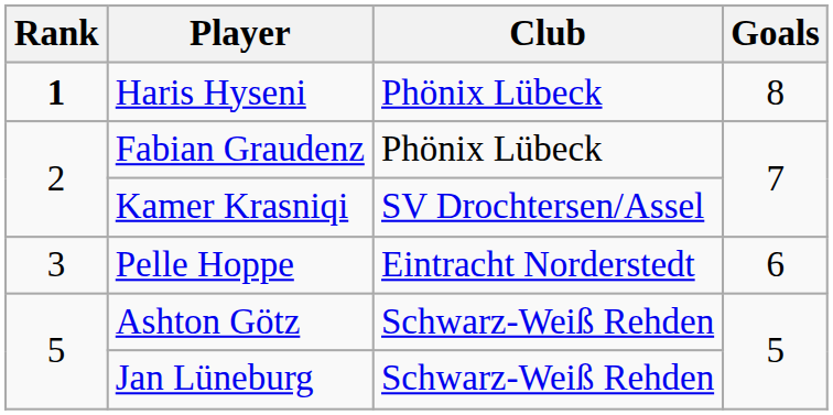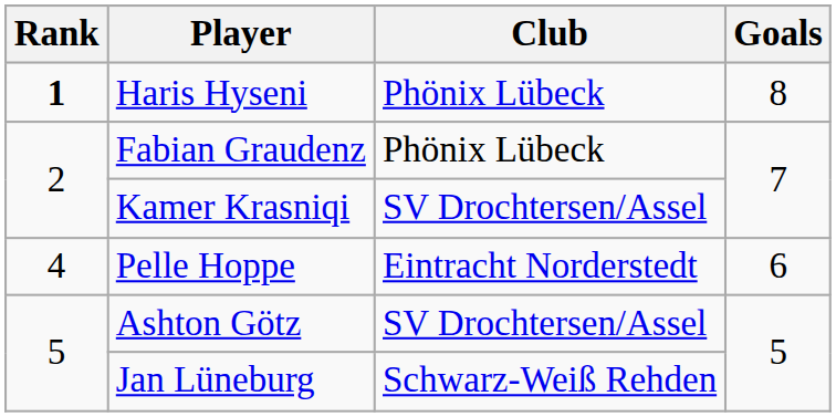Pelle Hoppe | Rank: 3 -> 4
Ashton Götz | Club: Schwarz-Weiß Rehden -> SV Drochtersen/Assel
